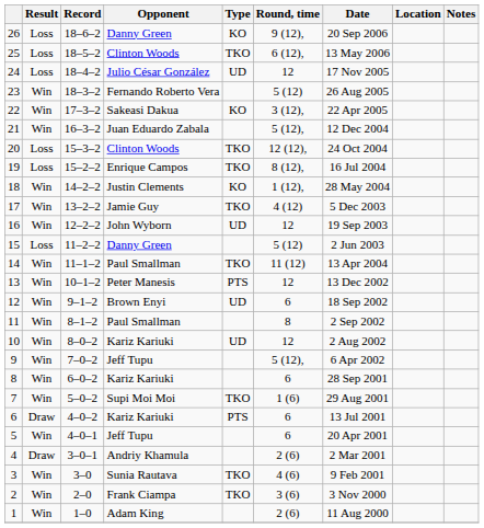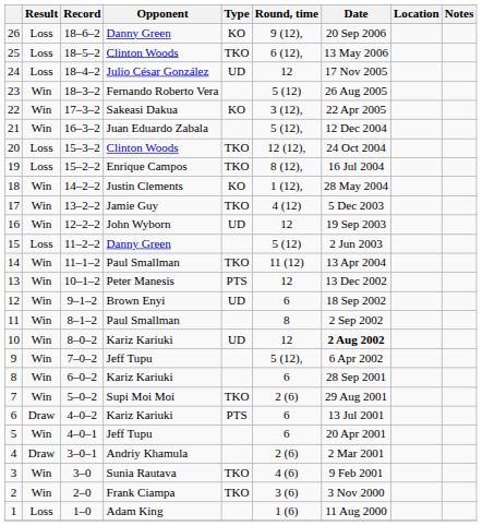10 | Date: normal -> bold
7 | Round, time: 1 (6) -> 2 (6)
1 | Result: Win -> Loss
1 | Round, time: 2 (6) -> 1 (6)
